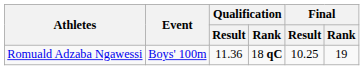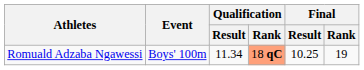Romuald Adzaba Ngawessi | Qualification / Result: 11.36 -> 11.34
Romuald Adzaba Ngawessi | Qualification / Rank: no background -> lightsalmon background
